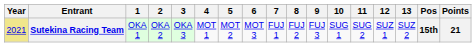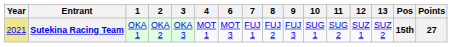- column: 5 | MOT 2
Sutekina Racing Team | Points: 21 -> 27
